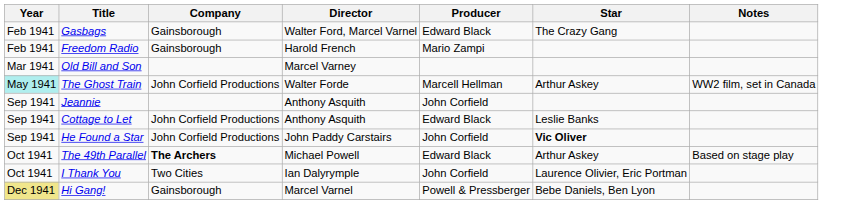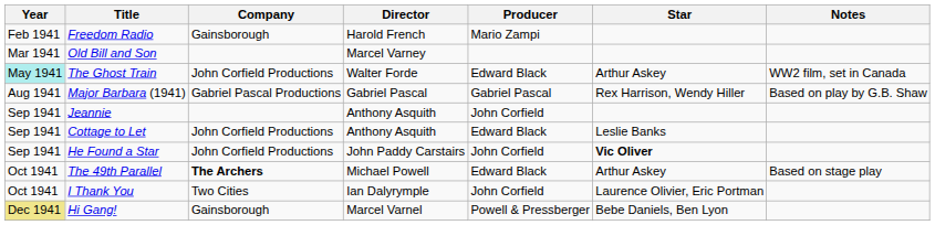- row: Feb 1941 | Gasbags | Gainsborough | Walter Ford, Marcel Varnel | Edward Black | The Crazy Gang
The Ghost Train | Producer: Marcell Hellman -> Edward Black
+ row: Aug 1941 | Major Barbara (1941) | Gabriel Pascal Productions | Gabriel Pascal | Gabriel Pascal | Rex Harrison, Wendy Hiller | Based on play by G.B. Shaw
